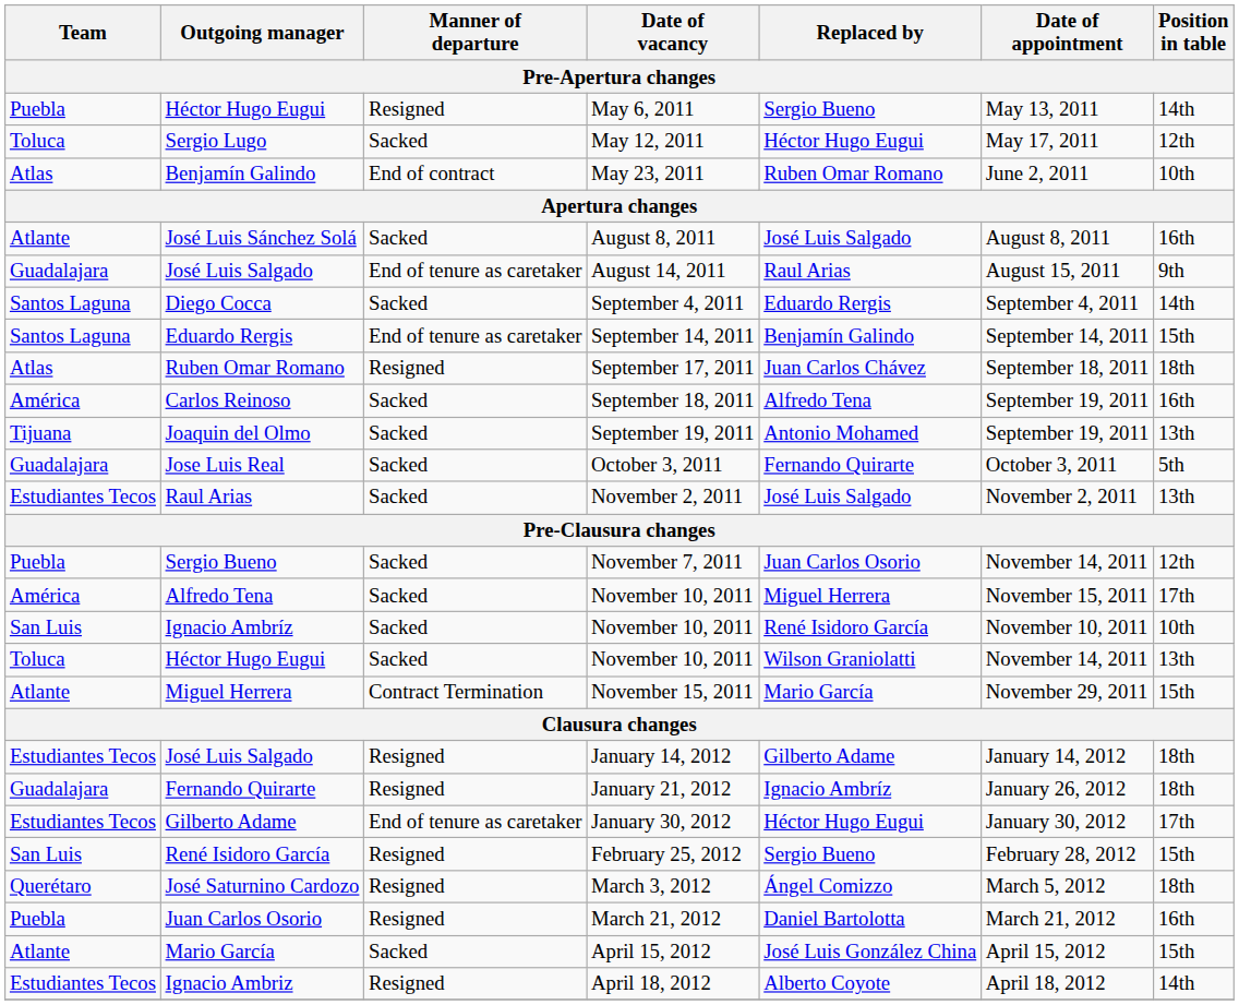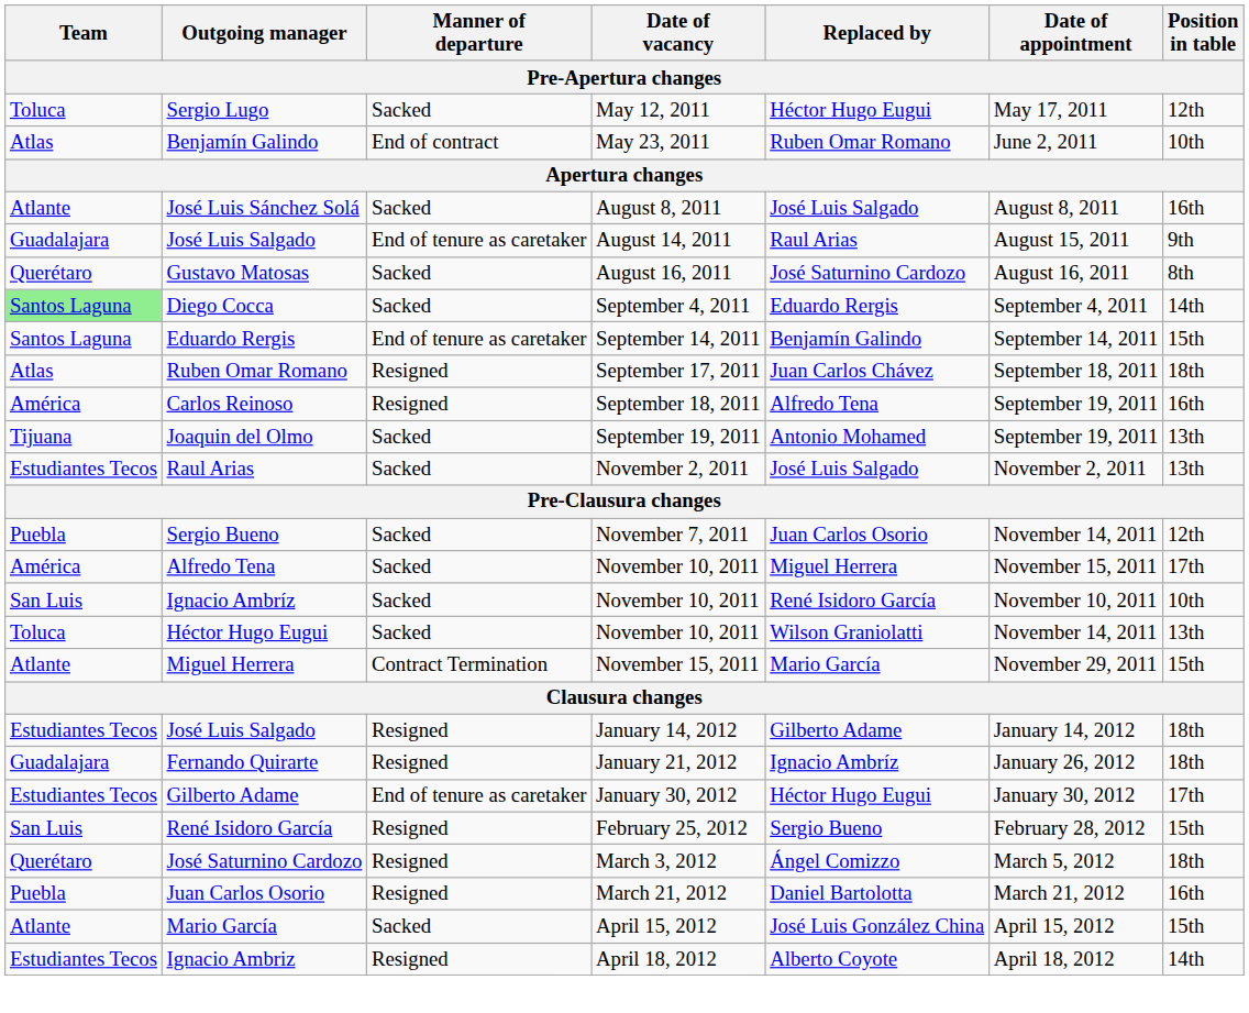- row: Puebla | Héctor Hugo Eugui | Resigned | May 6, 2011 | Sergio Bueno | May 13, 2011 | 14th
+ row: Querétaro | Gustavo Matosas | Sacked | August 16, 2011 | José Saturnino Cardozo | August 16, 2011 | 8th
Diego Cocca | Team: no background -> lightgreen background
Carlos Reinoso | Manner of departure: Sacked -> Resigned
- row: Guadalajara | Jose Luis Real | Sacked | October 3, 2011 | Fernando Quirarte | October 3, 2011 | 5th
